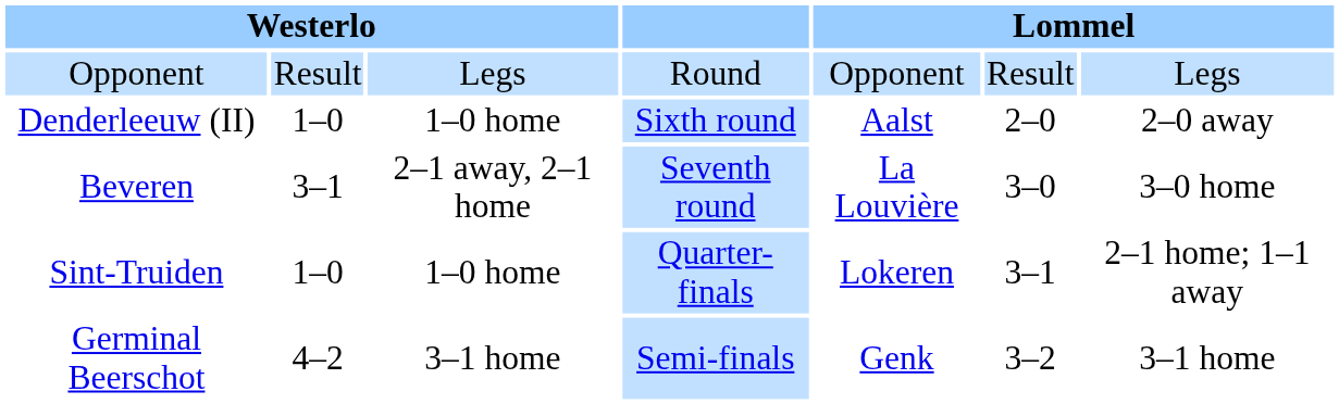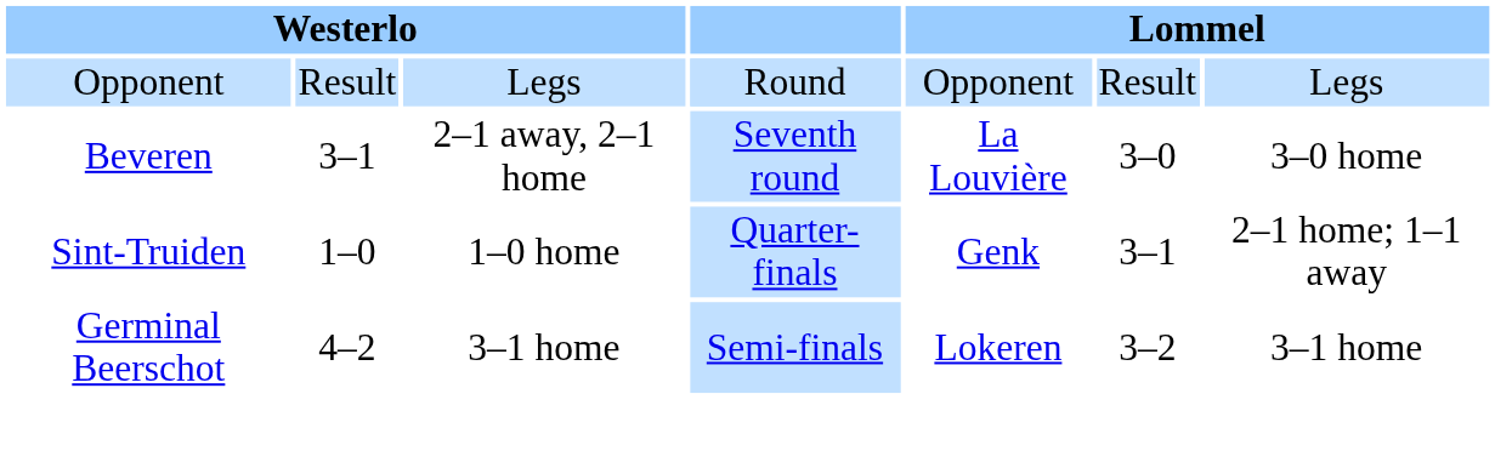- row: Denderleeuw (II) | 1–0 | 1–0 home | Sixth round | Aalst | 2–0 | 2–0 away
Sint-Truiden | column 5: Lokeren -> Genk
Germinal Beerschot | column 5: Genk -> Lokeren
